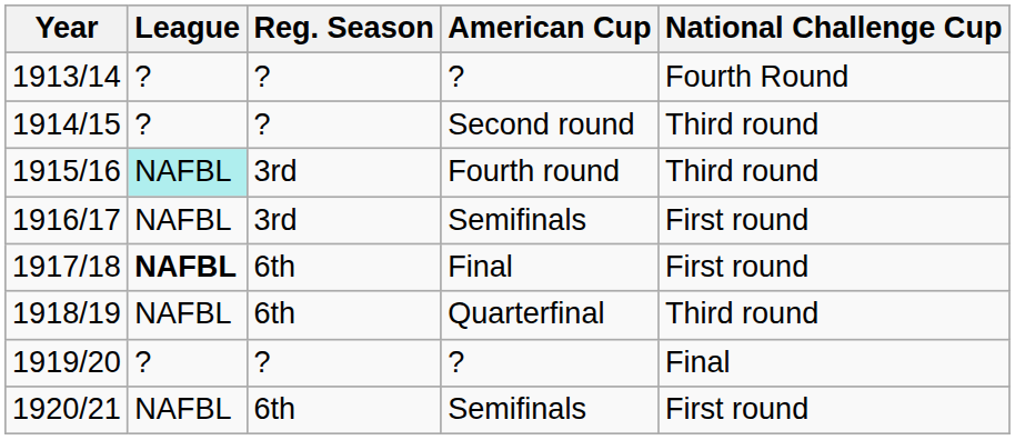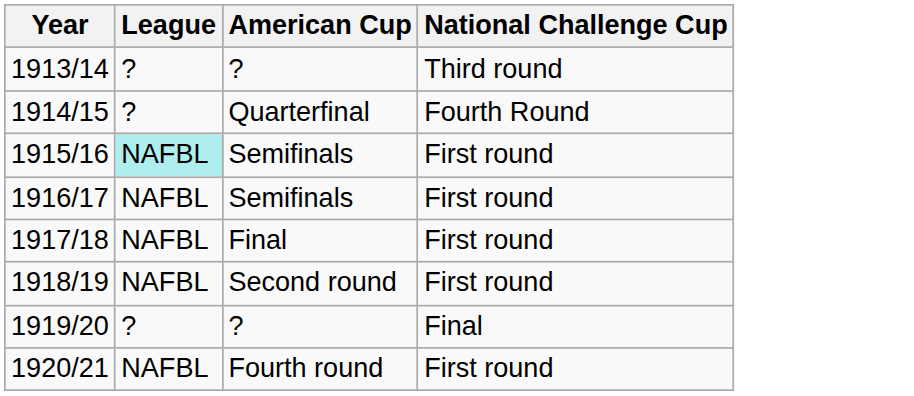- column: Reg. Season | ? | ? | 3rd | 3rd | 6th | 6th | ? | 6th
1913/14 | National Challenge Cup: Fourth Round -> Third round
1914/15 | American Cup: Second round -> Quarterfinal
1914/15 | National Challenge Cup: Third round -> Fourth Round
1915/16 | American Cup: Fourth round -> Semifinals
1915/16 | National Challenge Cup: Third round -> First round
1917/18 | League: bold -> normal
1918/19 | American Cup: Quarterfinal -> Second round
1918/19 | National Challenge Cup: Third round -> First round
1920/21 | American Cup: Semifinals -> Fourth round
